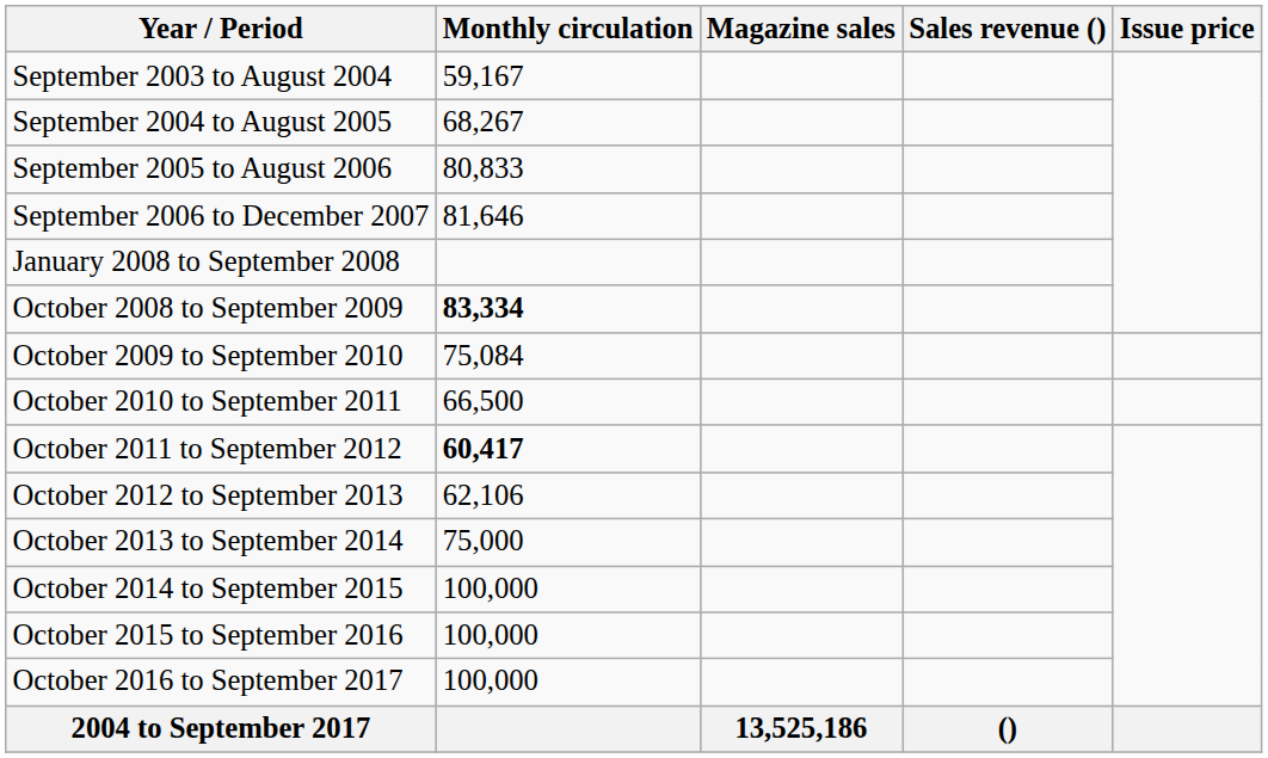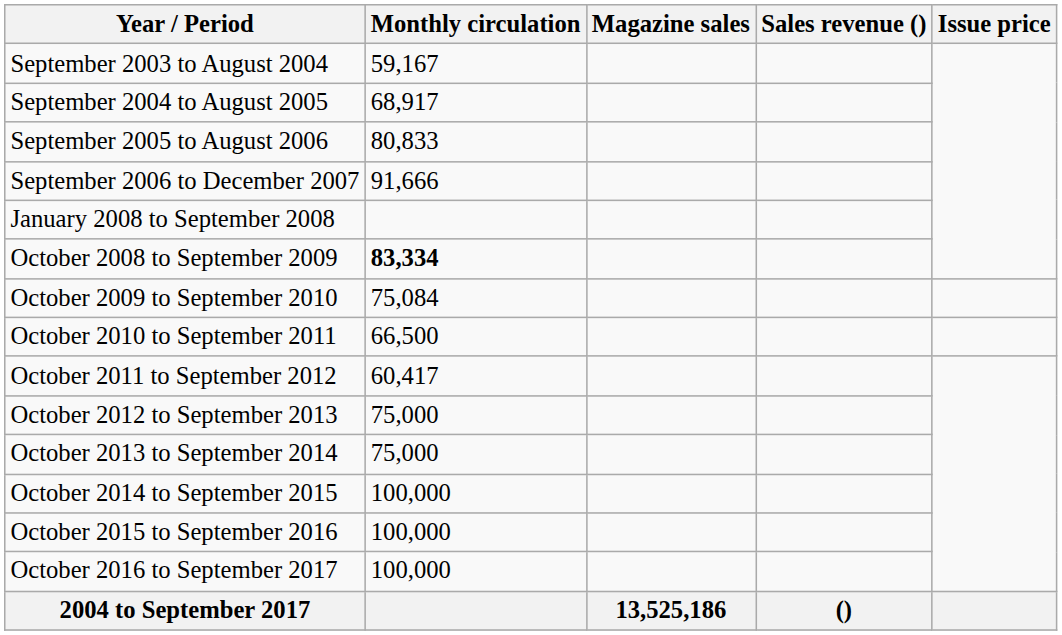September 2004 to August 2005 | Monthly circulation: 68,267 -> 68,917
September 2006 to December 2007 | Monthly circulation: 81,646 -> 91,666
October 2011 to September 2012 | Monthly circulation: bold -> normal
October 2012 to September 2013 | Monthly circulation: 62,106 -> 75,000
